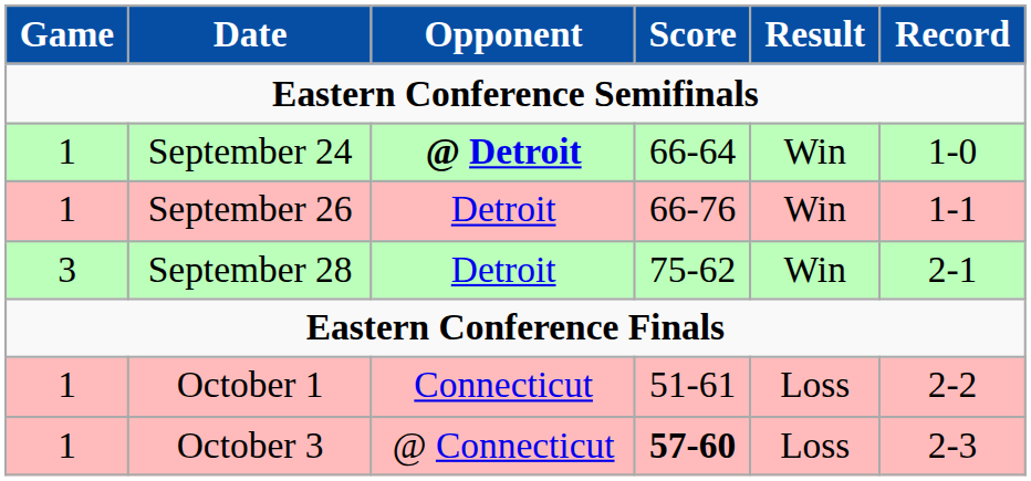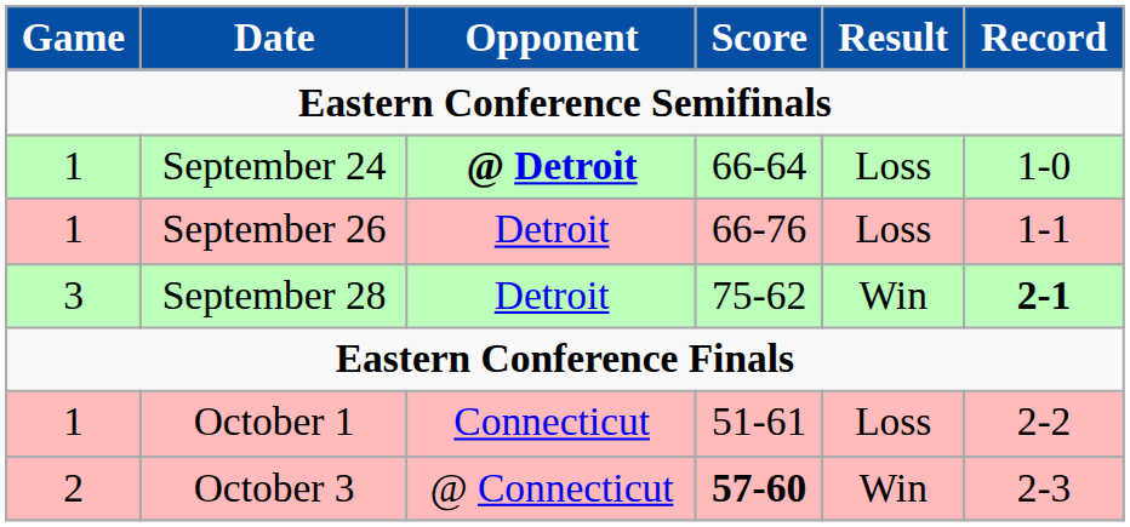September 24 | Result: Win -> Loss
September 26 | Result: Win -> Loss
September 28 | Record: normal -> bold
October 3 | Game: 1 -> 2
October 3 | Result: Loss -> Win
